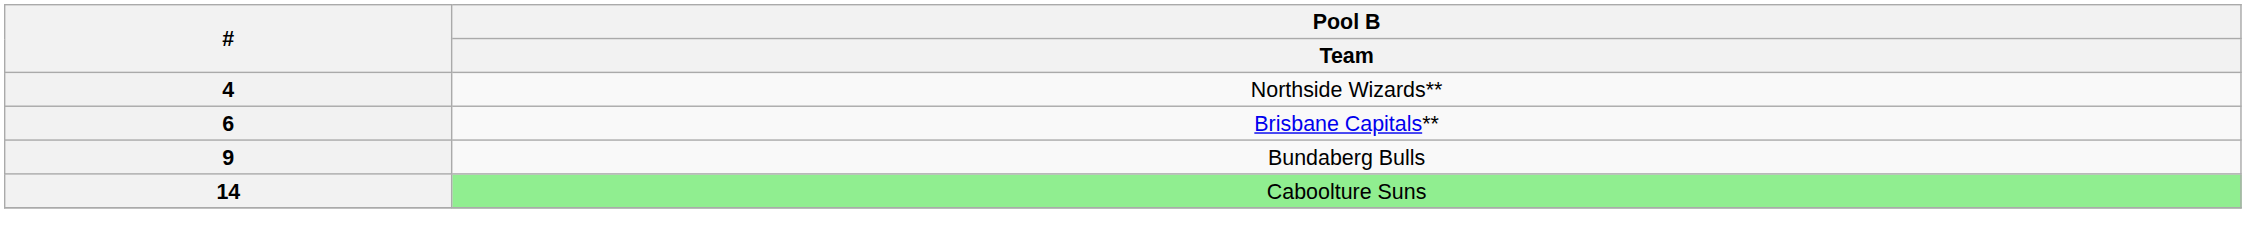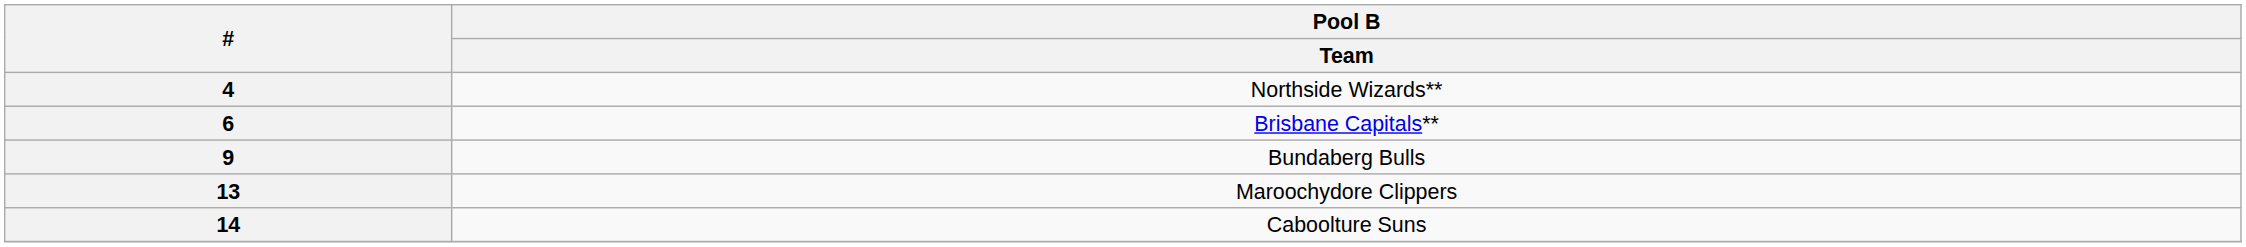+ row: 13 | Maroochydore Clippers
14 | Pool B / Team: lightgreen background -> no background
